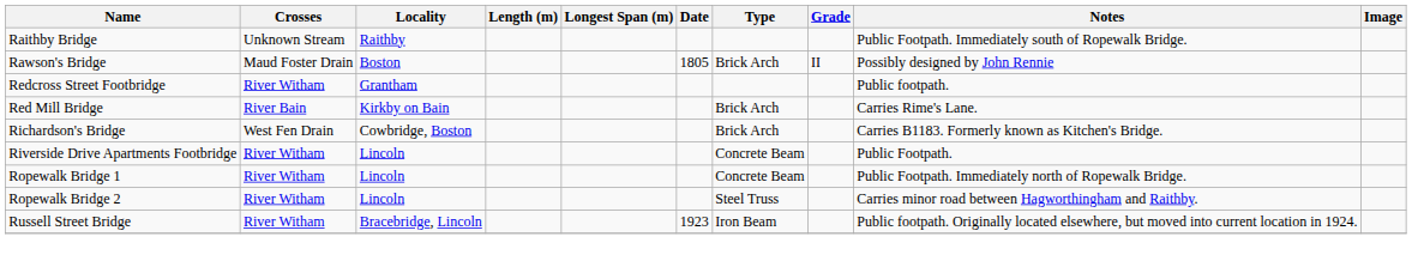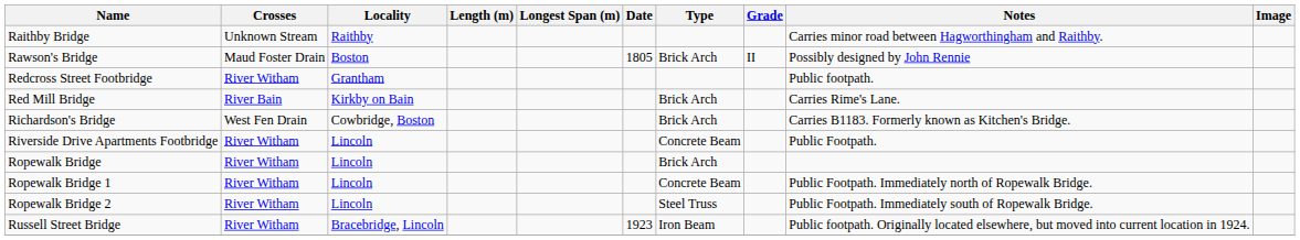Raithby Bridge | Notes: Public Footpath. Immediately south of Ropewalk Bridge. -> Carries minor road between Hagworthingham and Raithby.
+ row: Ropewalk Bridge | River Witham | Lincoln | Brick Arch
Ropewalk Bridge 2 | Notes: Carries minor road between Hagworthingham and Raithby. -> Public Footpath. Immediately south of Ropewalk Bridge.
